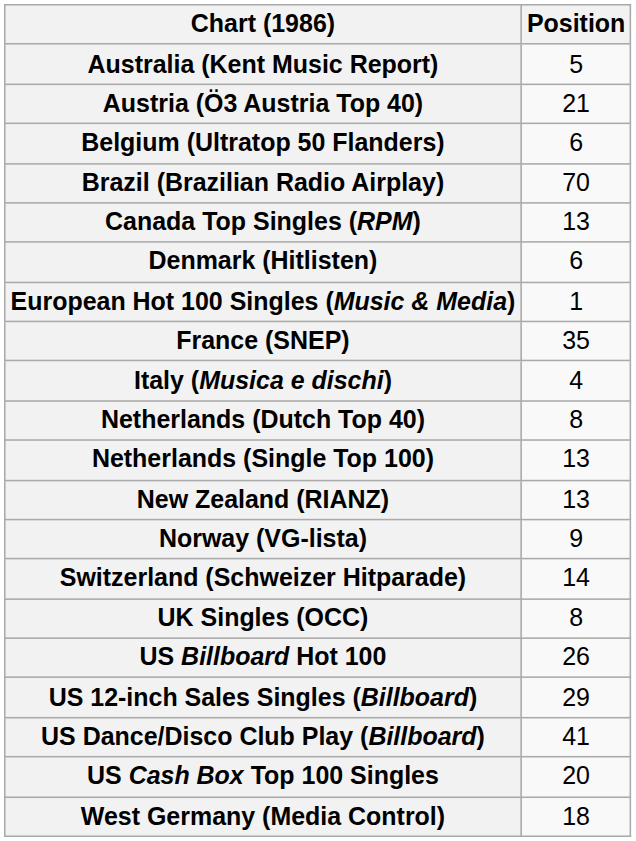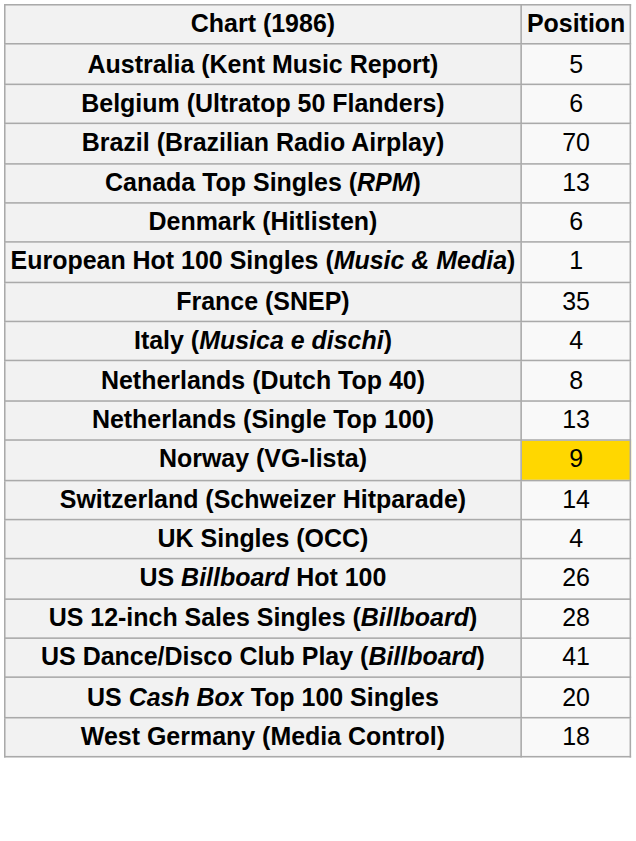- row: Austria (Ö3 Austria Top 40) | 21
- row: New Zealand (RIANZ) | 13
Norway (VG-lista) | Position: no background -> gold background
UK Singles (OCC) | Position: 8 -> 4
US 12-inch Sales Singles (Billboard) | Position: 29 -> 28
